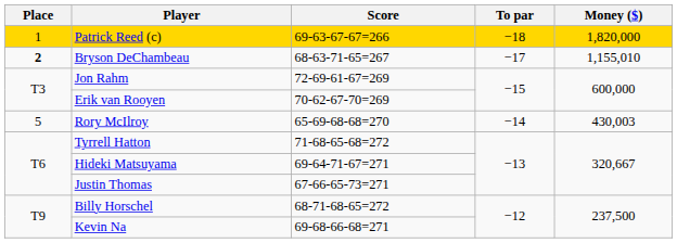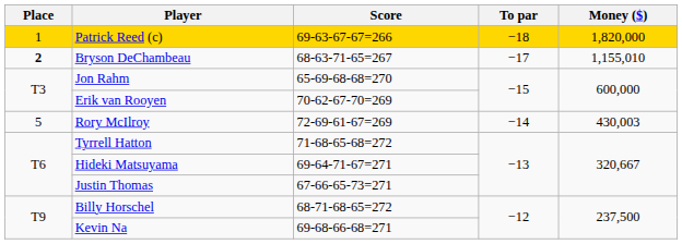Jon Rahm | Score: 72-69-61-67=269 -> 65-69-68-68=270
Rory McIlroy | Score: 65-69-68-68=270 -> 72-69-61-67=269
